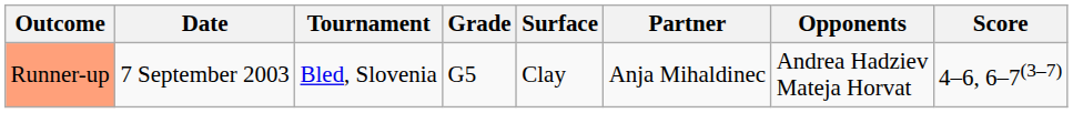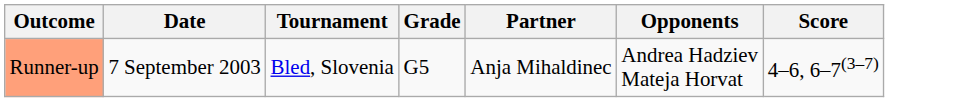- column: Surface | Clay
